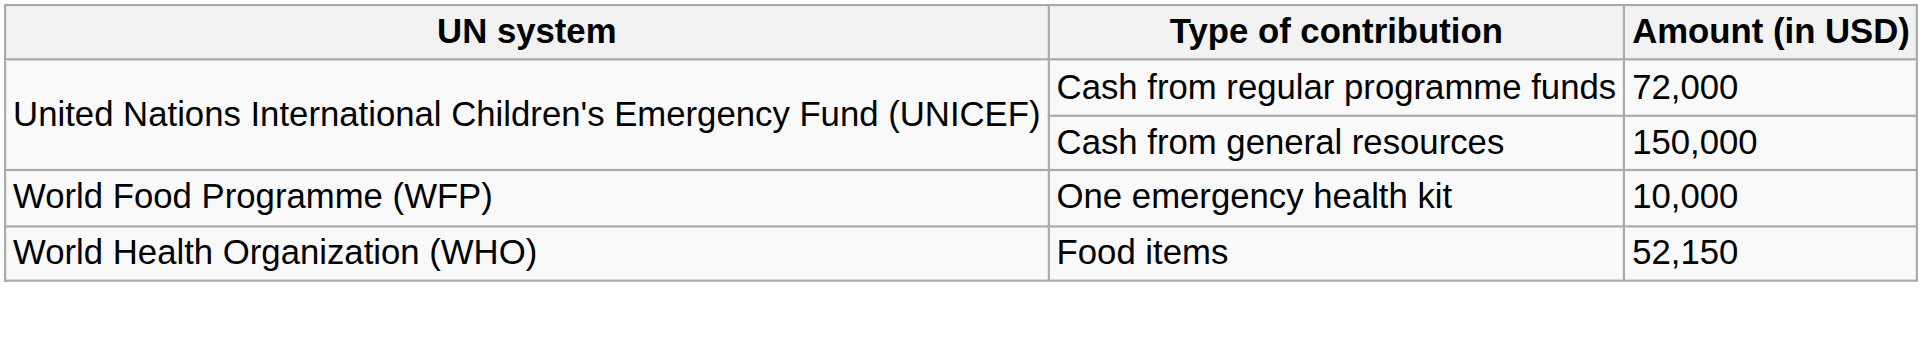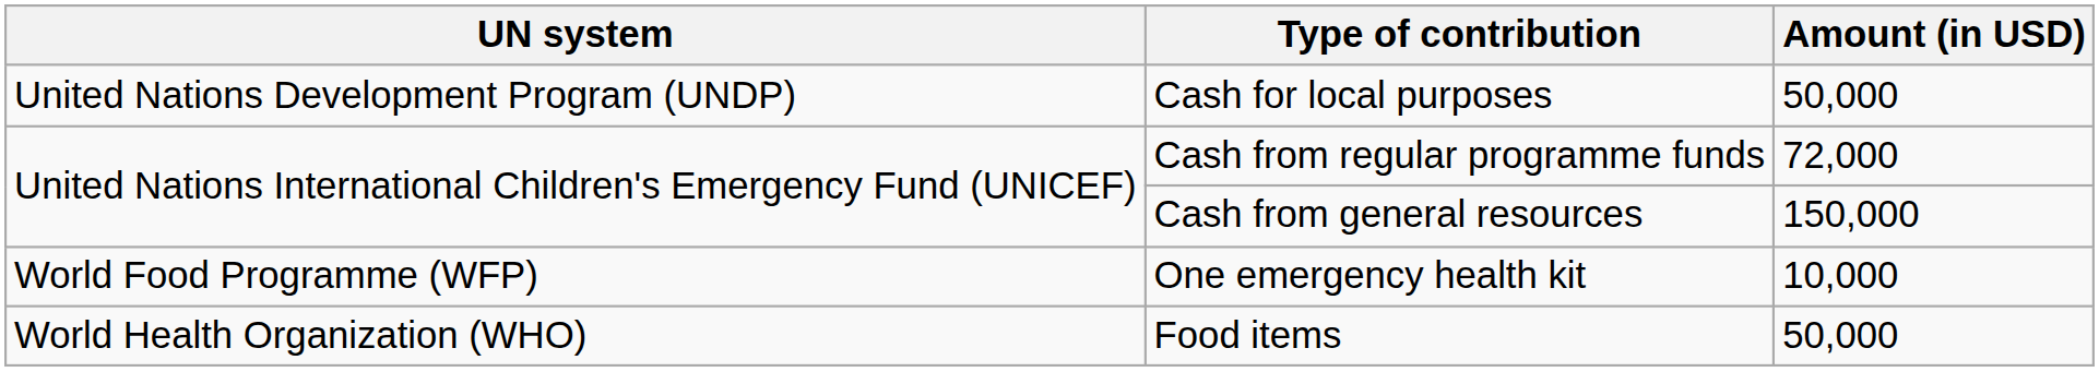+ row: United Nations Development Program (UNDP) | Cash for local purposes | 50,000
Food items | Amount (in USD): 52,150 -> 50,000
